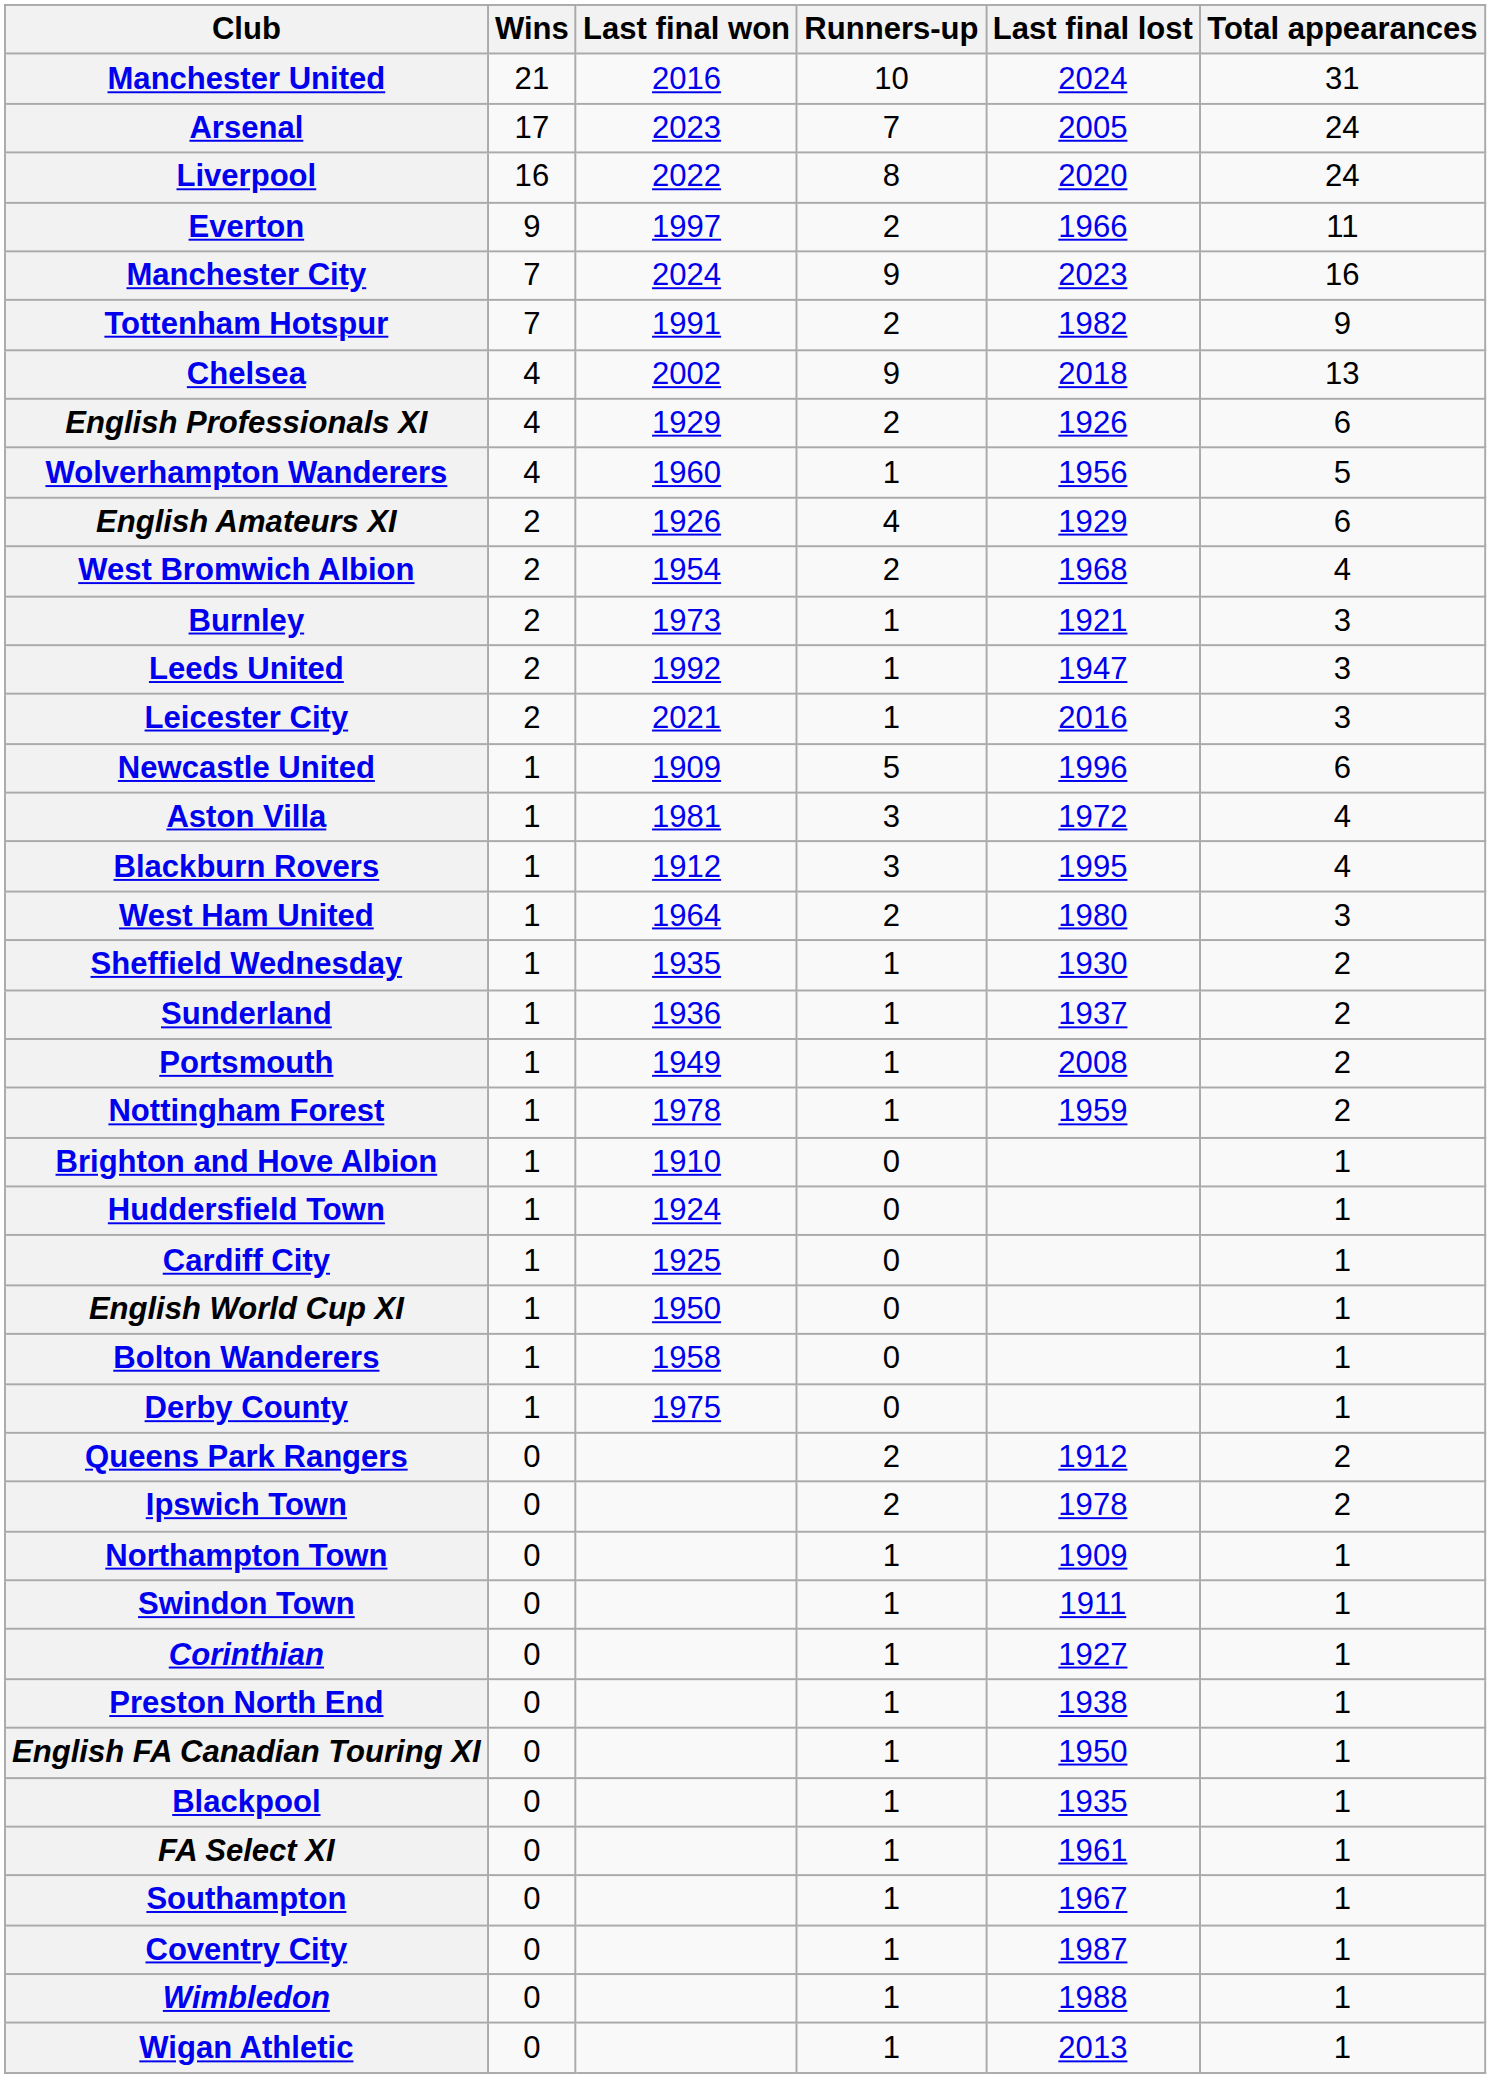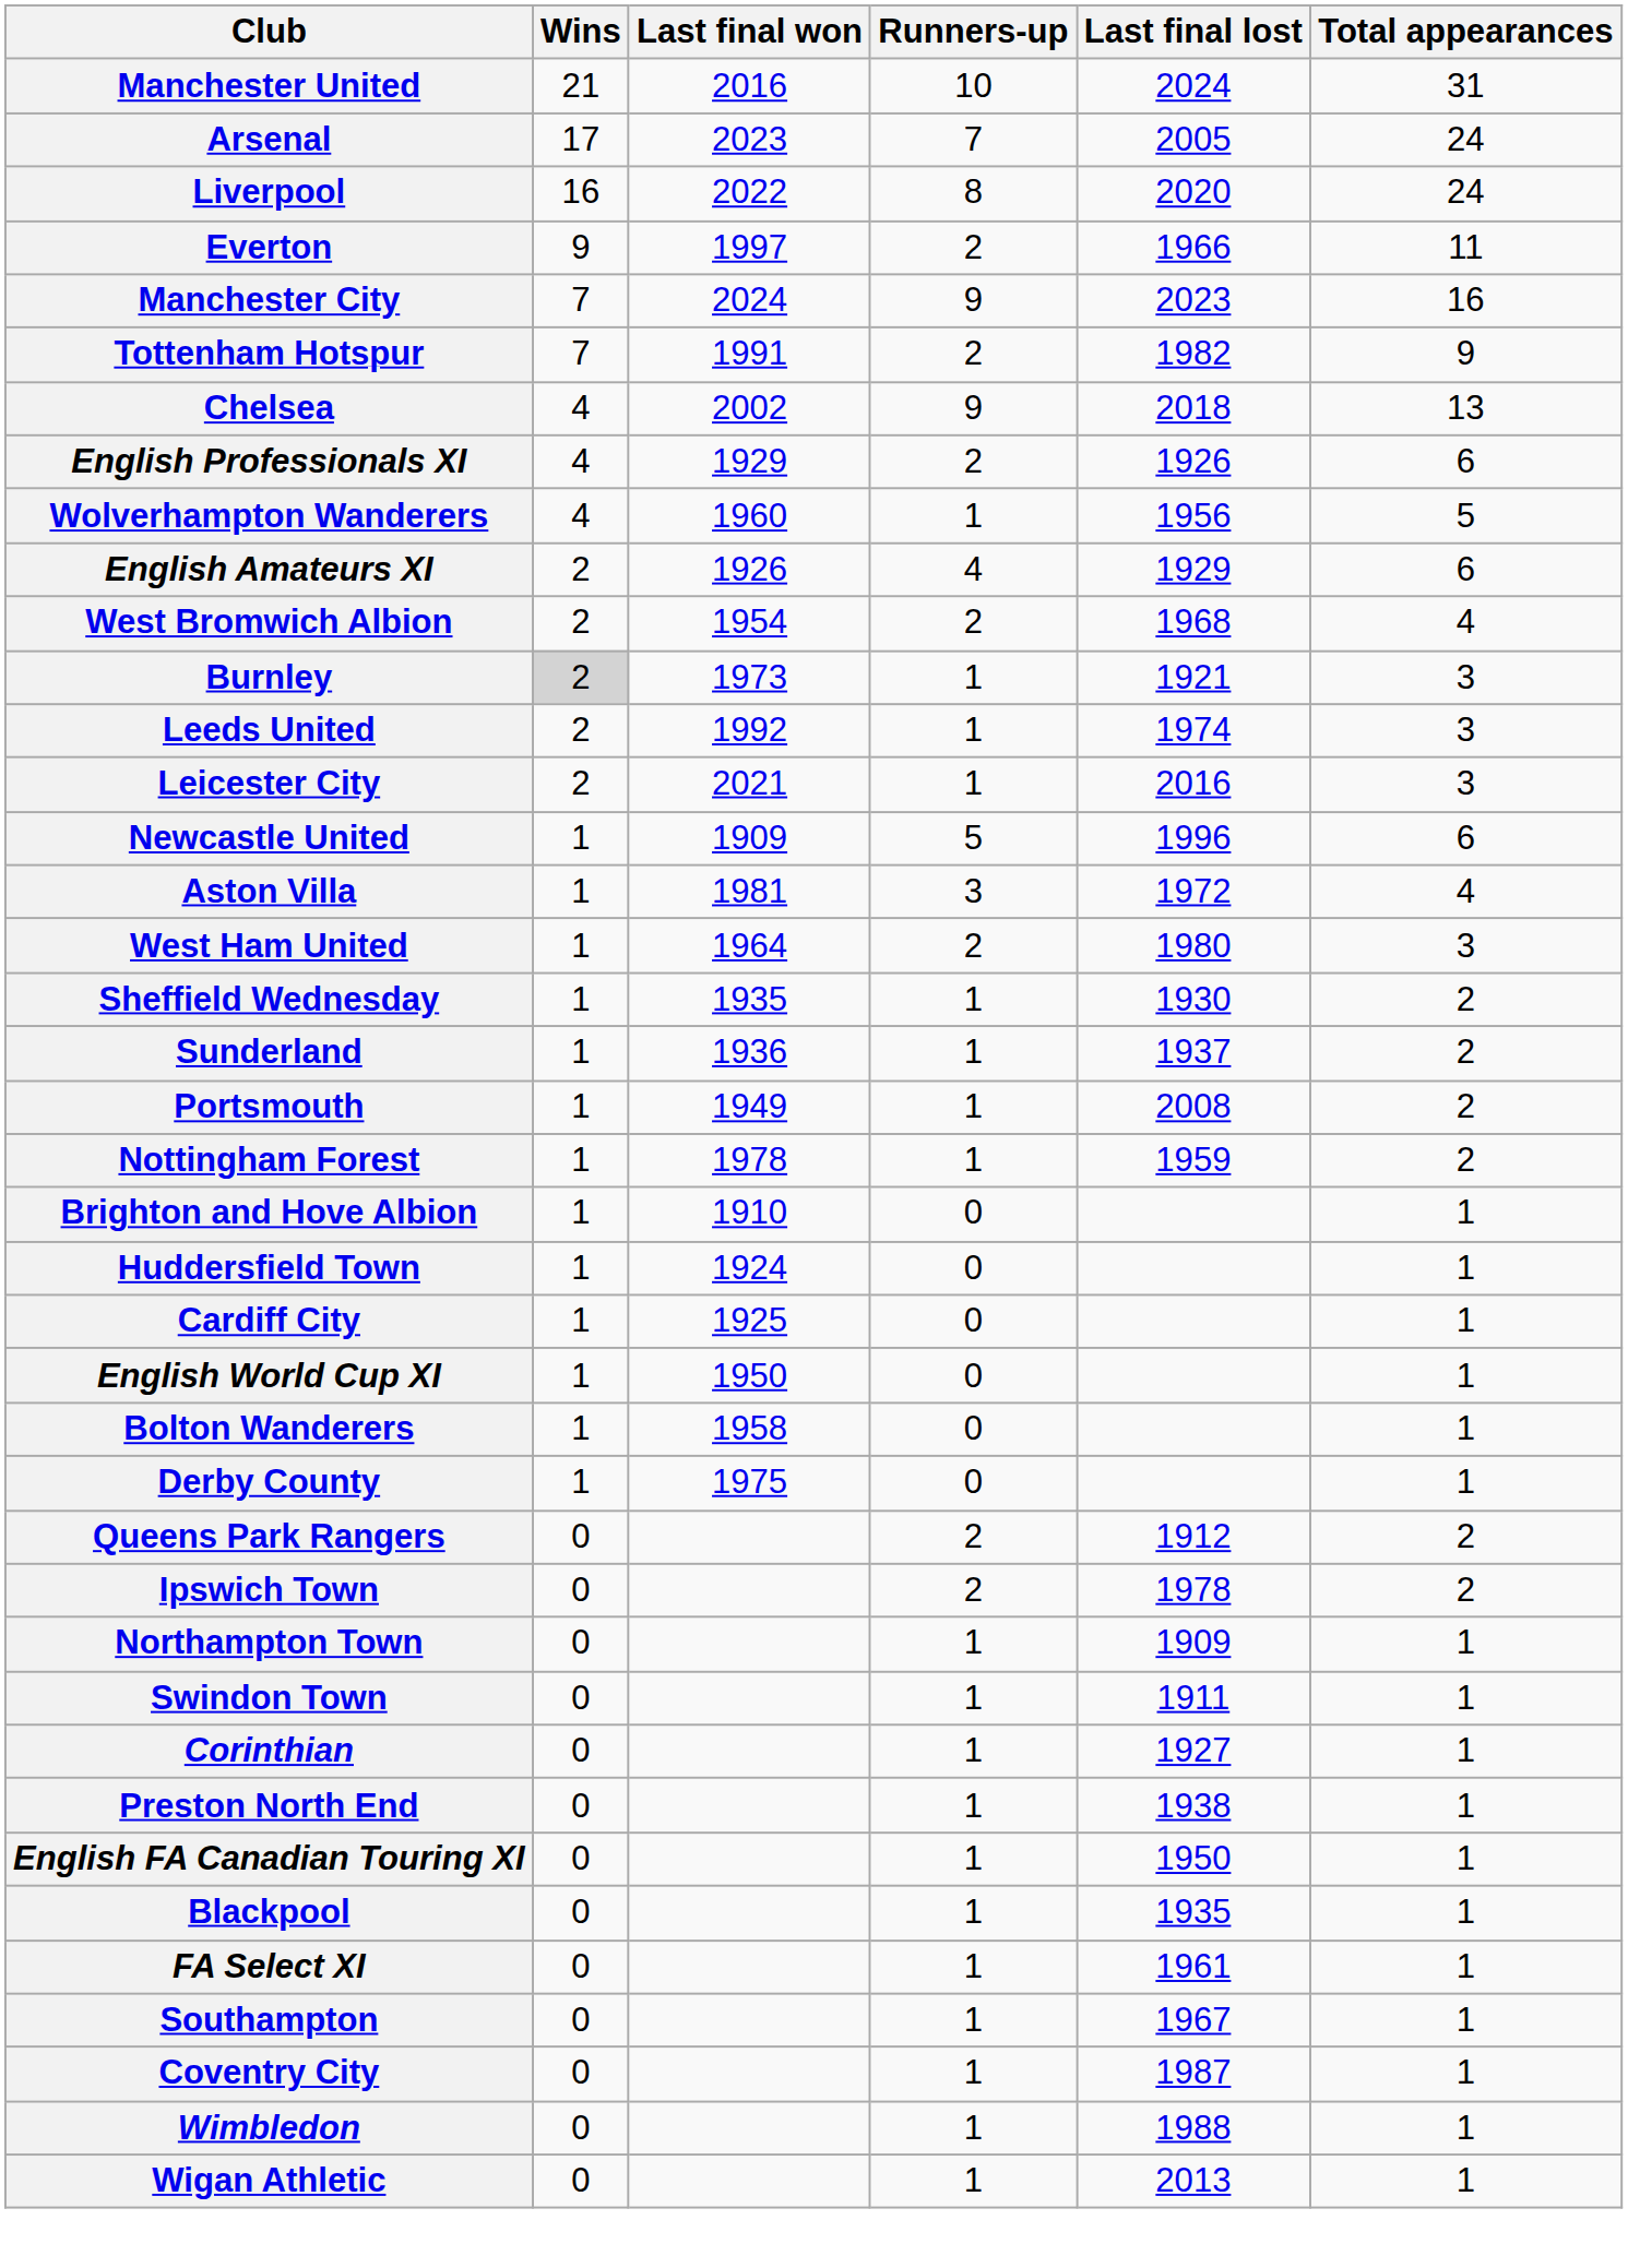Burnley | Wins: no background -> lightgrey background
Leeds United | Last final lost: 1947 -> 1974
- row: Blackburn Rovers | 1 | 1912 | 3 | 1995 | 4
